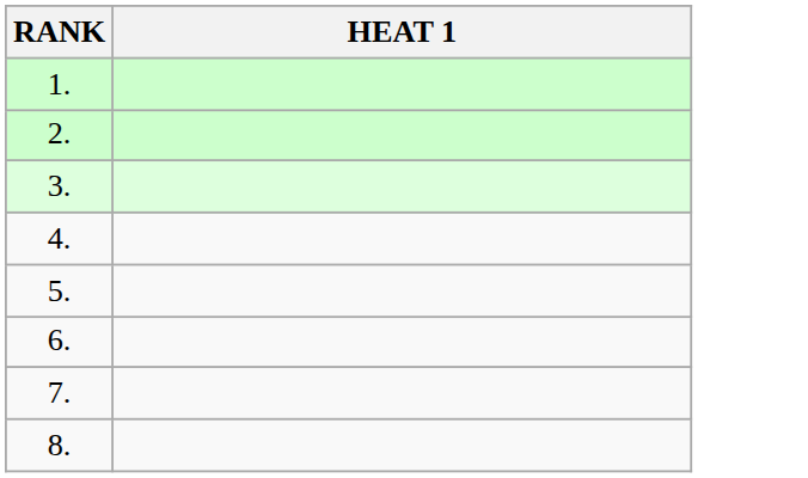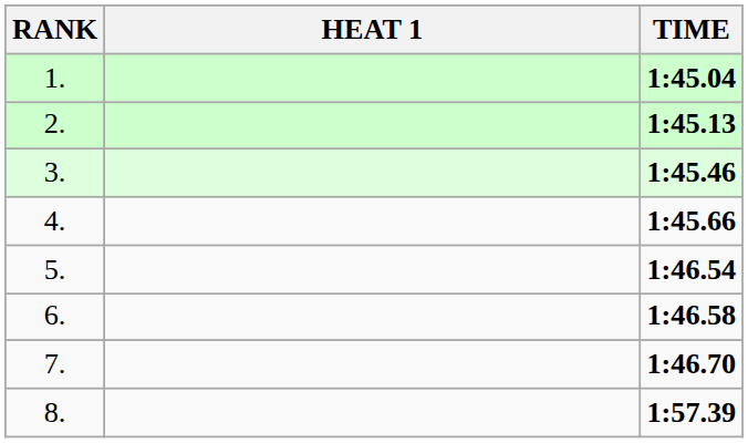+ column: TIME | 1:45.04 | 1:45.13 | 1:45.46 | 1:45.66 | 1:46.54 | 1:46.58 | 1:46.70 | 1:57.39
